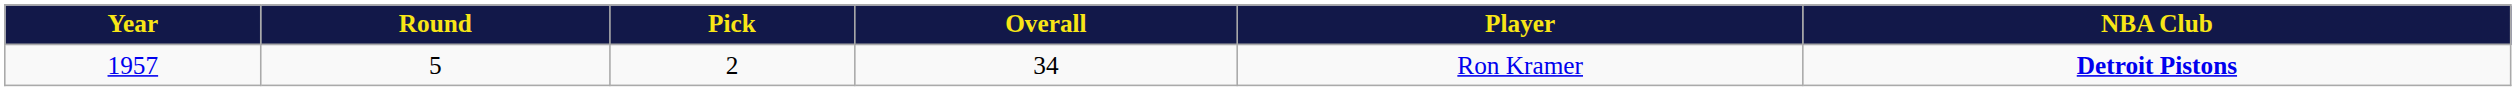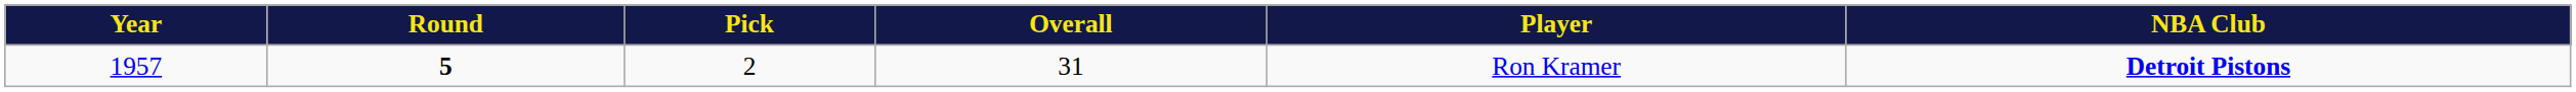1957 | Round: normal -> bold
1957 | Overall: 34 -> 31
